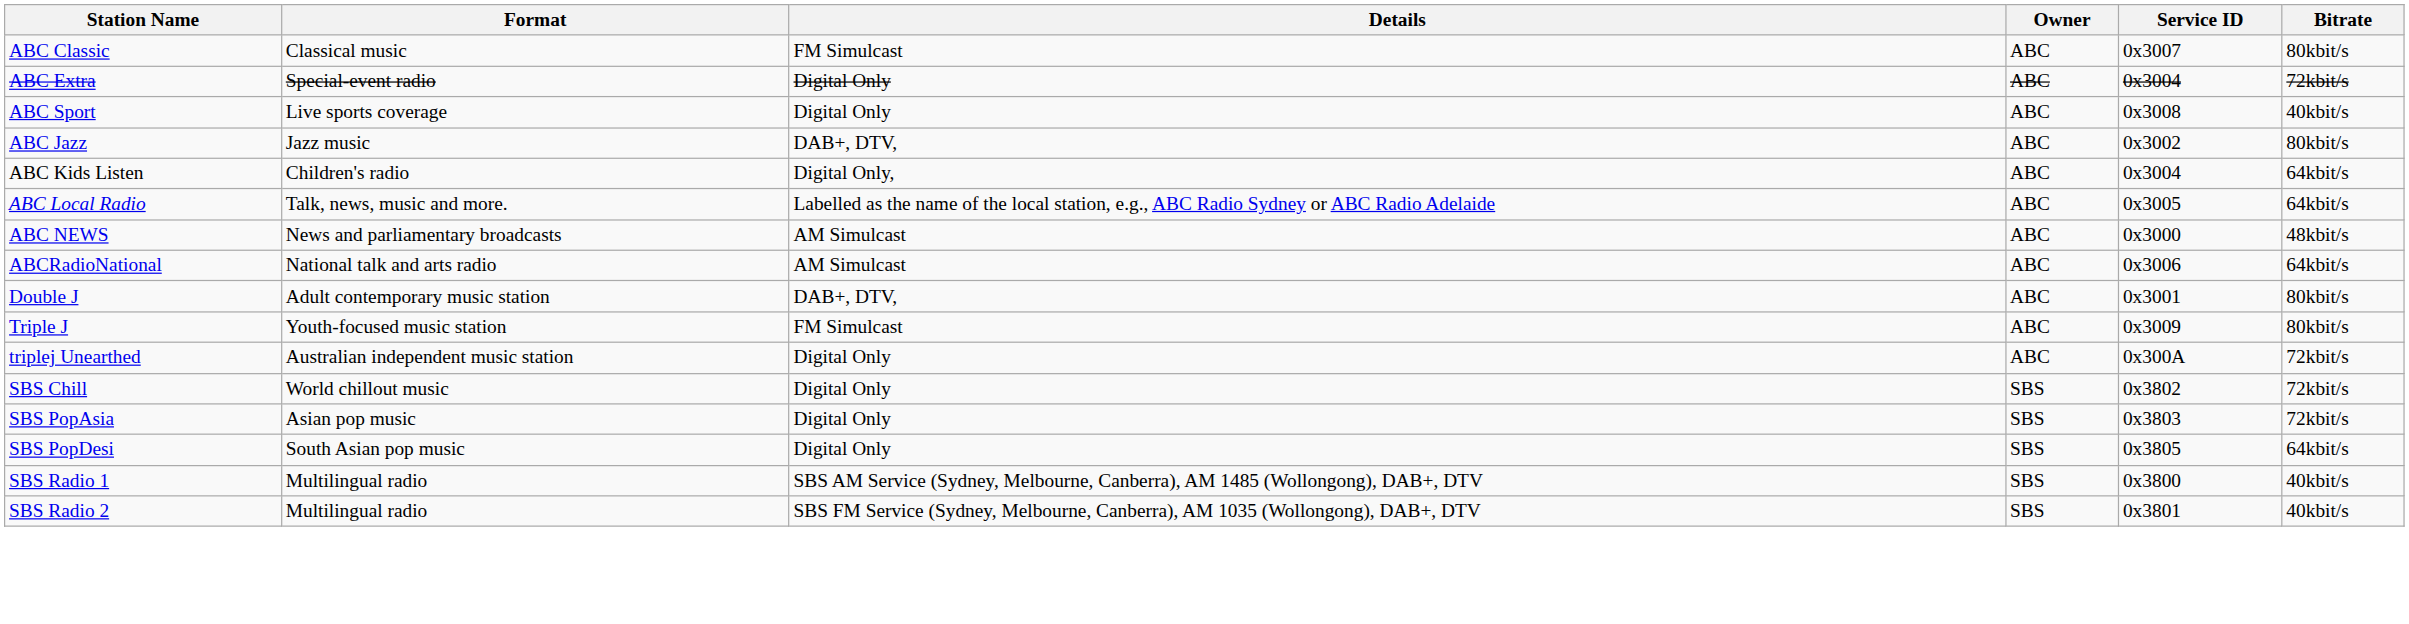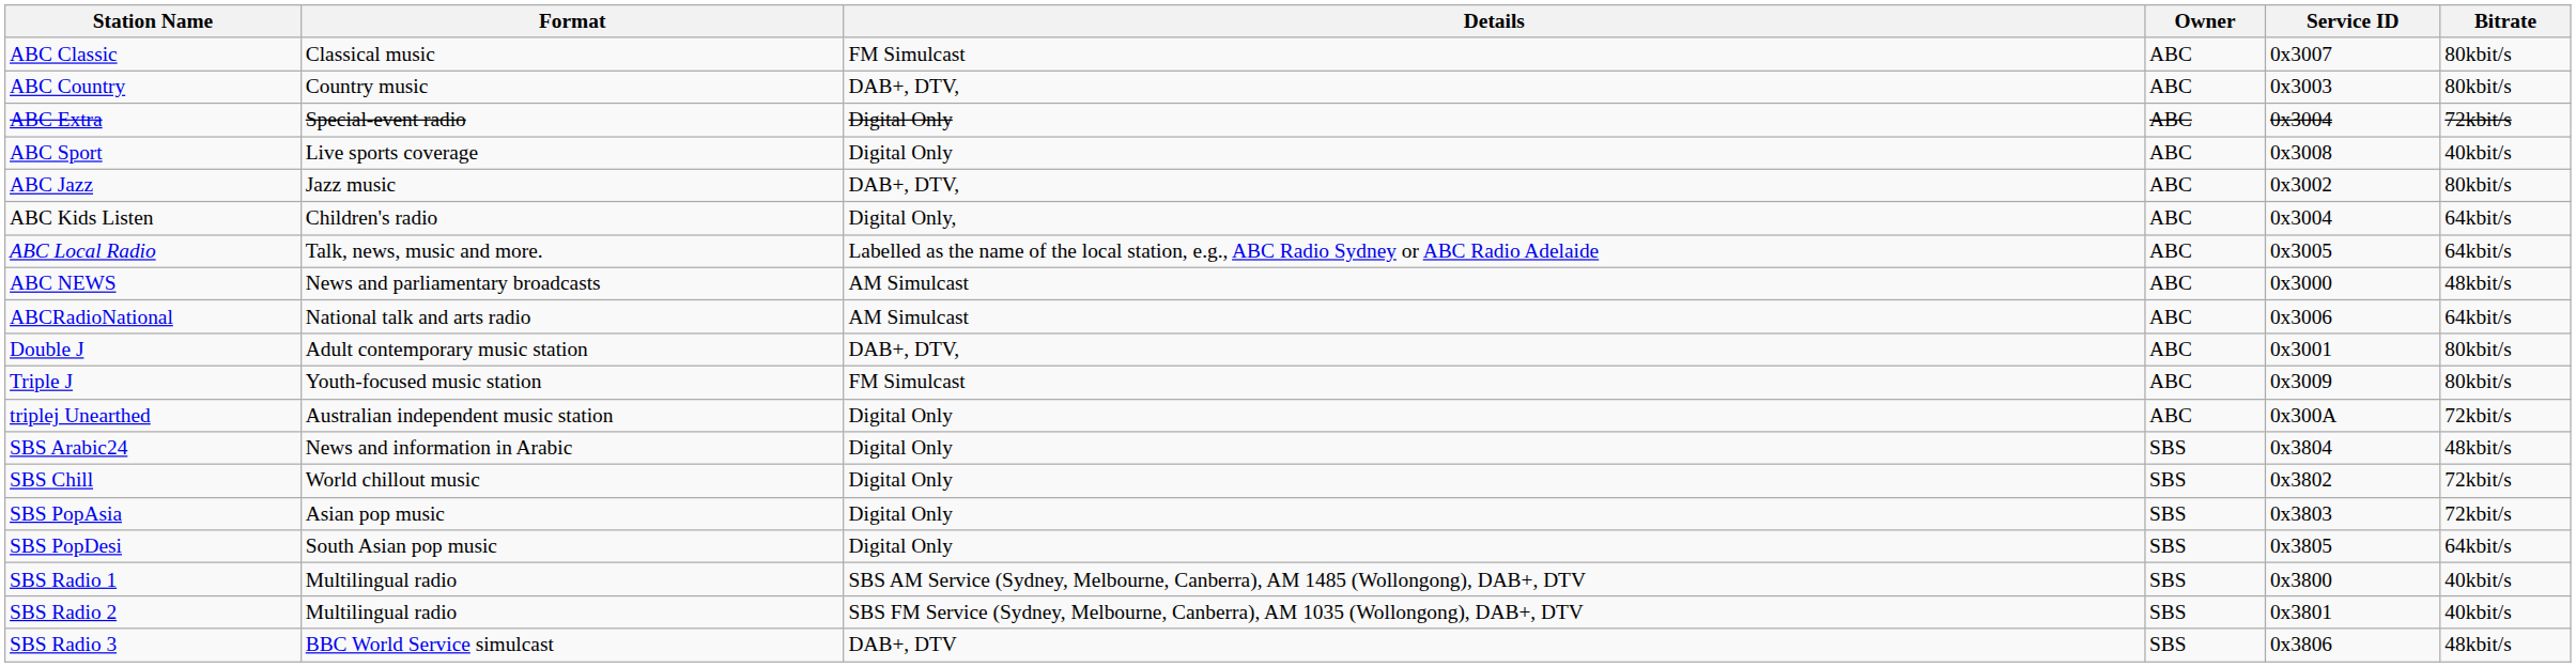+ row: ABC Country | Country music | DAB+, DTV, | ABC | 0x3003 | 80kbit/s
+ row: SBS Arabic24 | News and information in Arabic | Digital Only | SBS | 0x3804 | 48kbit/s
+ row: SBS Radio 3 | BBC World Service simulcast | DAB+, DTV | SBS | 0x3806 | 48kbit/s
